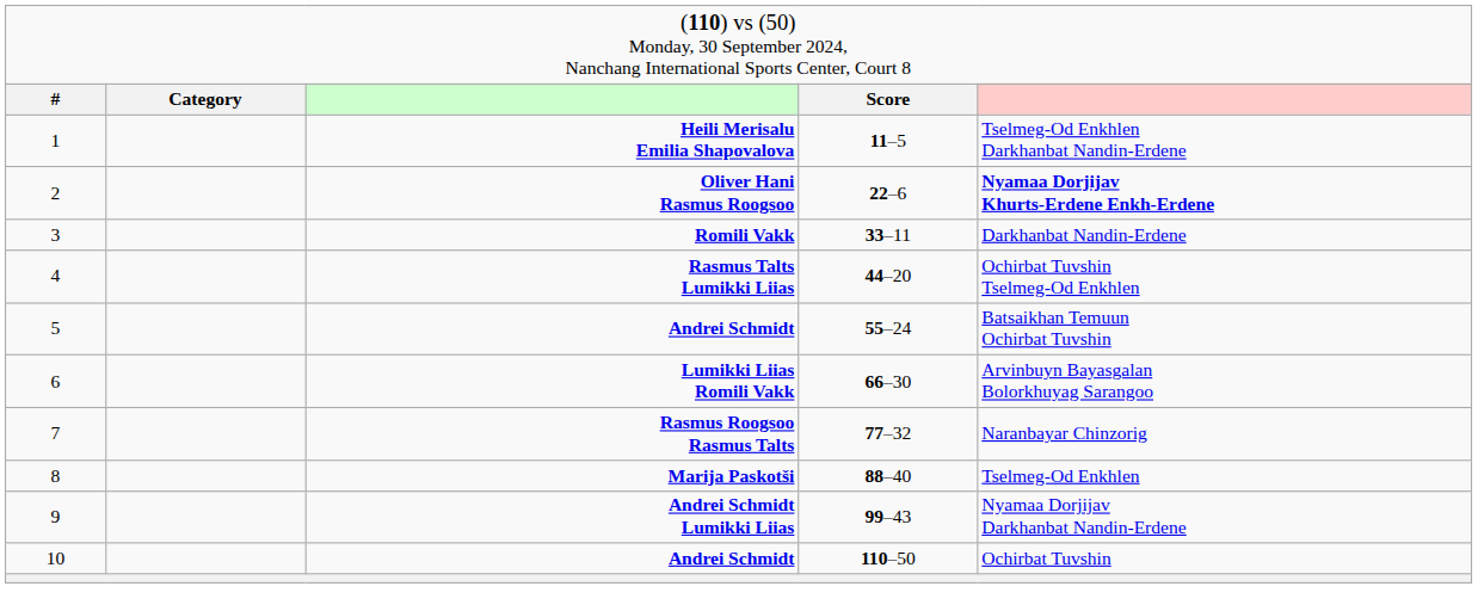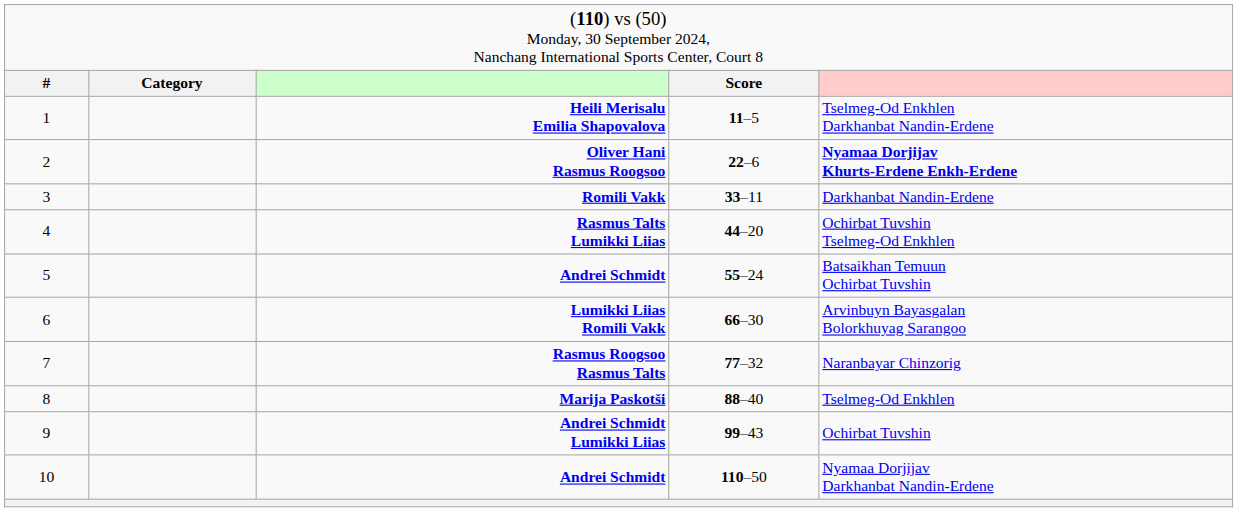Andrei Schmidt Lumikki Liias | column 5: Nyamaa Dorjijav Darkhanbat Nandin-Erdene -> Ochirbat Tuvshin
10 / Andrei Schmidt | column 5: Ochirbat Tuvshin -> Nyamaa Dorjijav Darkhanbat Nandin-Erdene
